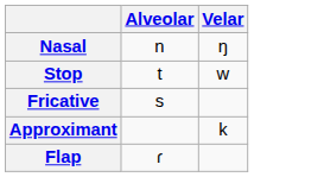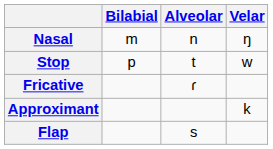+ column: Bilabial | m | p
Fricative | Alveolar: s -> ɾ
Flap | Alveolar: ɾ -> s
